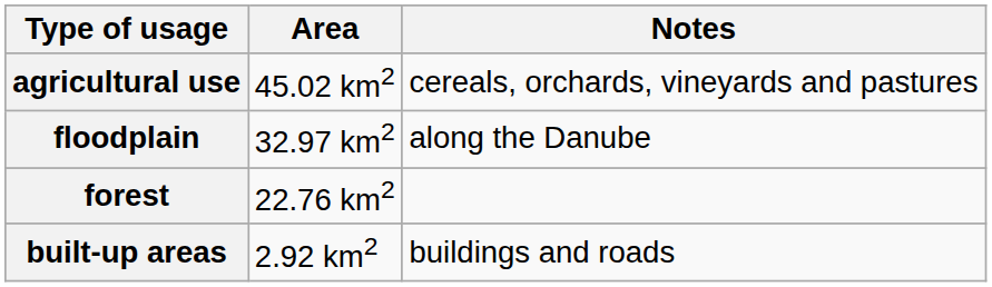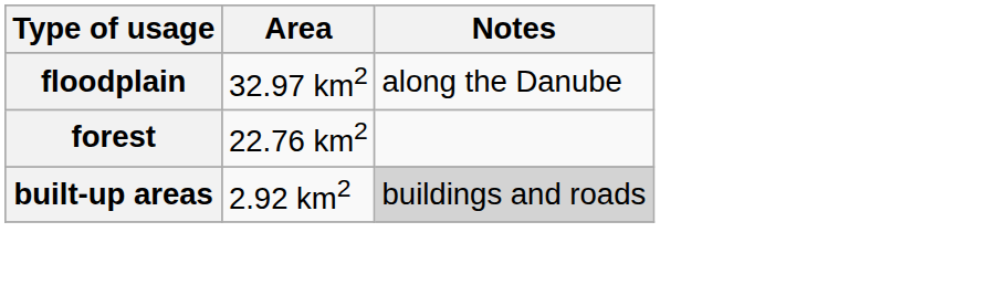- row: agricultural use | 45.02 km2 | cereals, orchards, vineyards and pastures
built-up areas | Notes: no background -> lightgrey background
